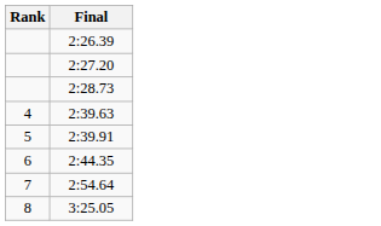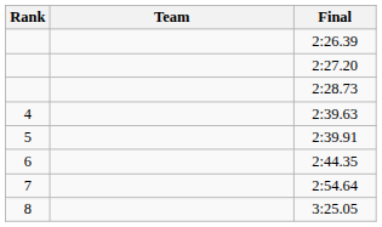+ column: Team
